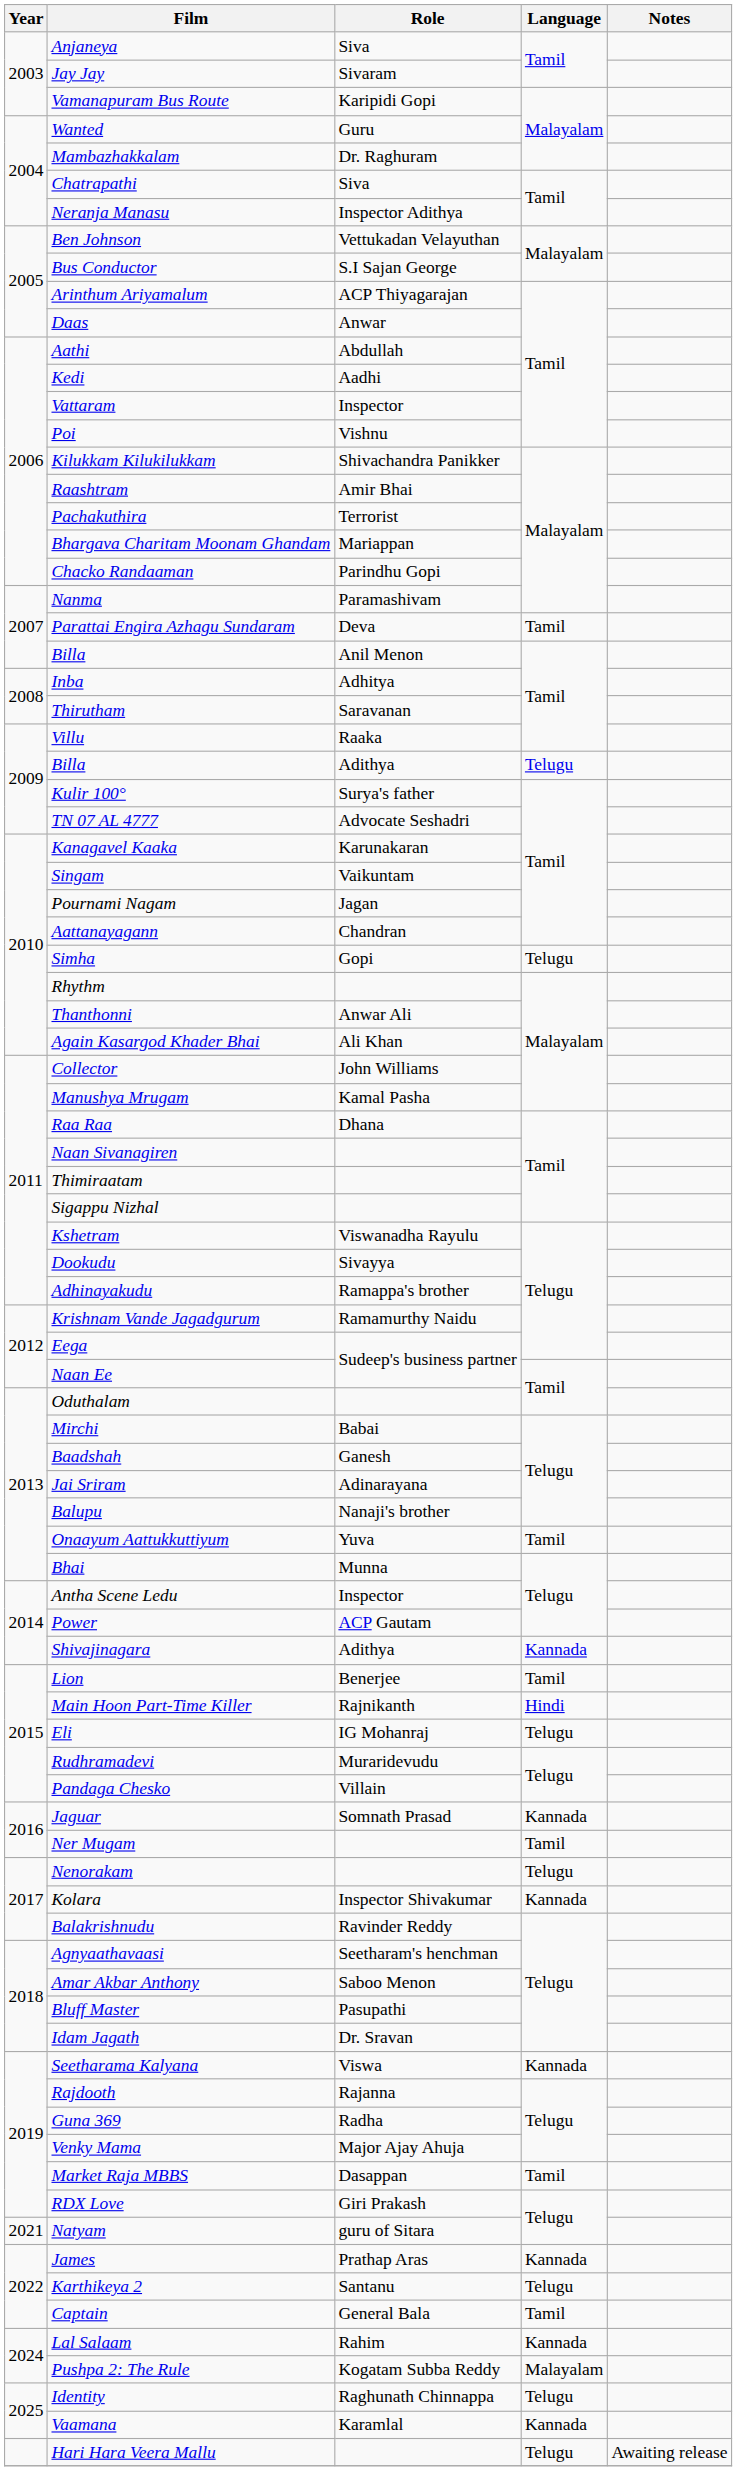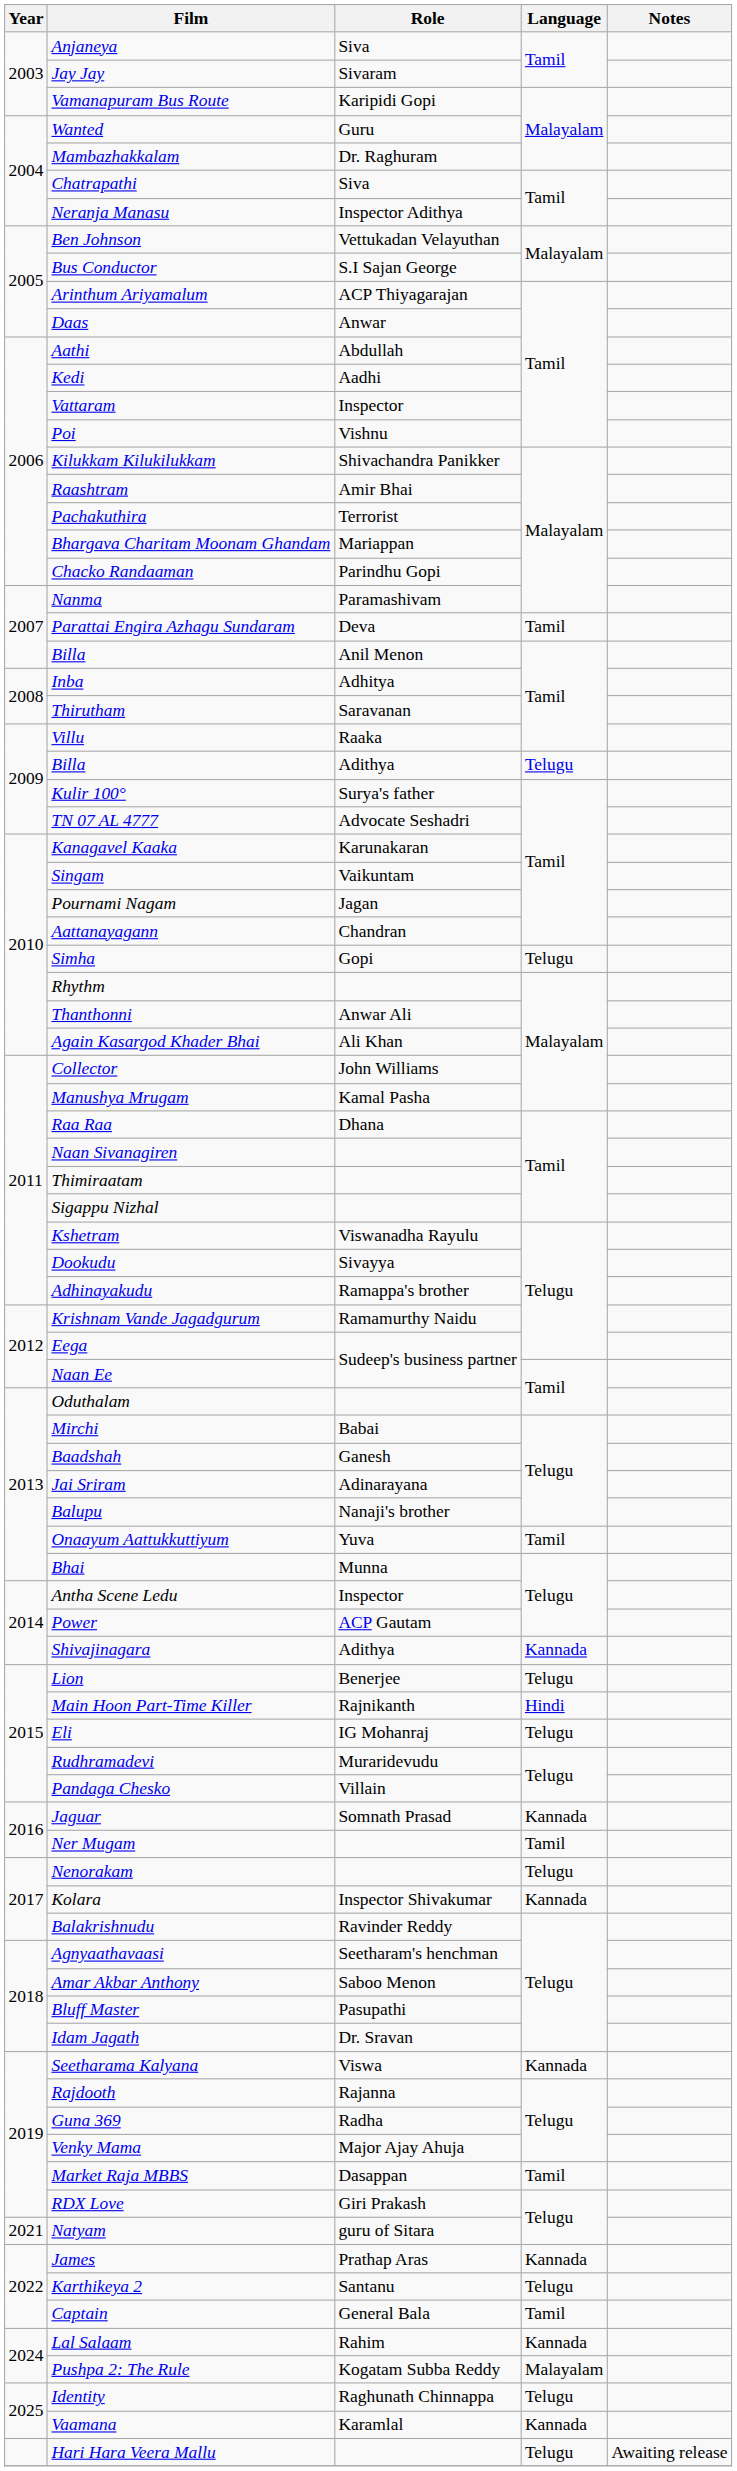Lion | Language: Tamil -> Telugu
